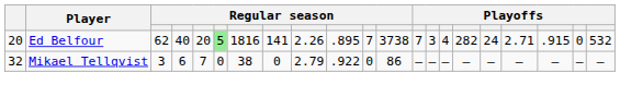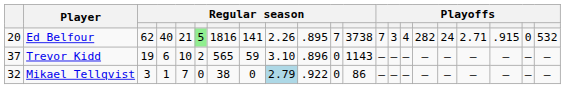Ed Belfour | column 5: 20 -> 21
+ row: 37 | Trevor Kidd | 19 | 6 | 10 | 2 | 565 | 59 | 3.10 | .896 | 0 | 1143 | — | — | — | — | — | — | — | — | —
Mikael Tellqvist | column 4: 6 -> 1
Mikael Tellqvist | column 9: no background -> lightblue background
